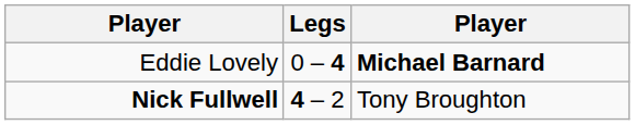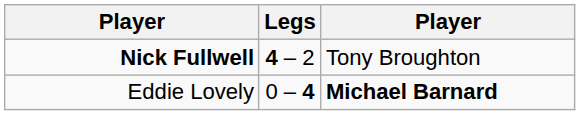rows swapped: Nick Fullwell <-> Eddie Lovely
